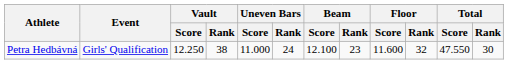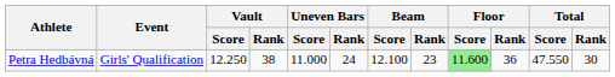Petra Hedbávná | Floor / Score: no background -> lightgreen background
Petra Hedbávná | Floor / Rank: 32 -> 36
